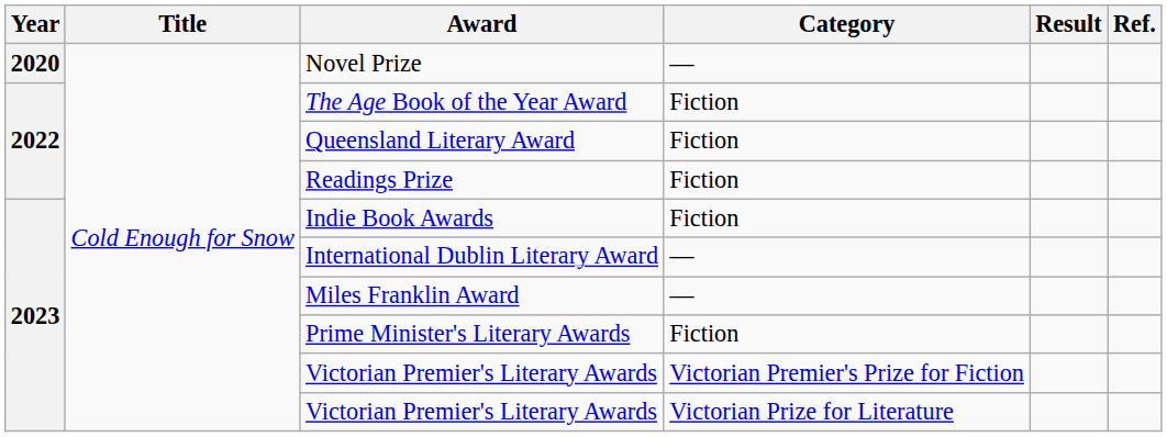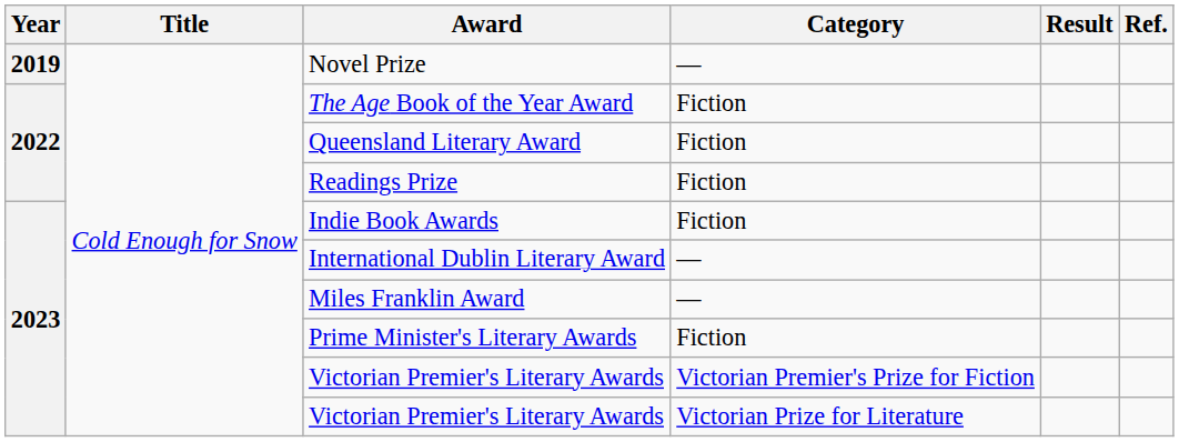Novel Prize | Year: 2020 -> 2019
